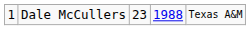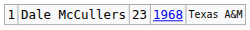Dale McCullers | column 4: 1988 -> 1968
